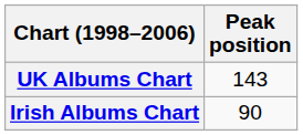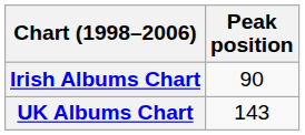rows swapped: Irish Albums Chart <-> UK Albums Chart
